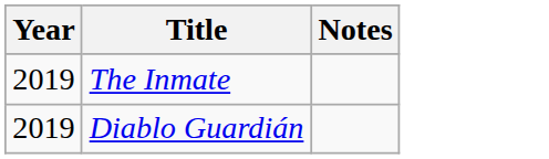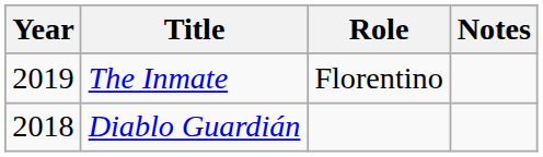+ column: Role | Florentino
Diablo Guardián | Year: 2019 -> 2018
